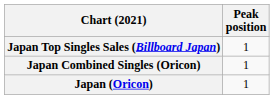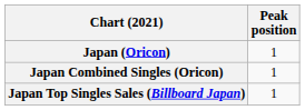rows swapped: Japan (Oricon) <-> Japan Top Singles Sales (Billboard Japan)
